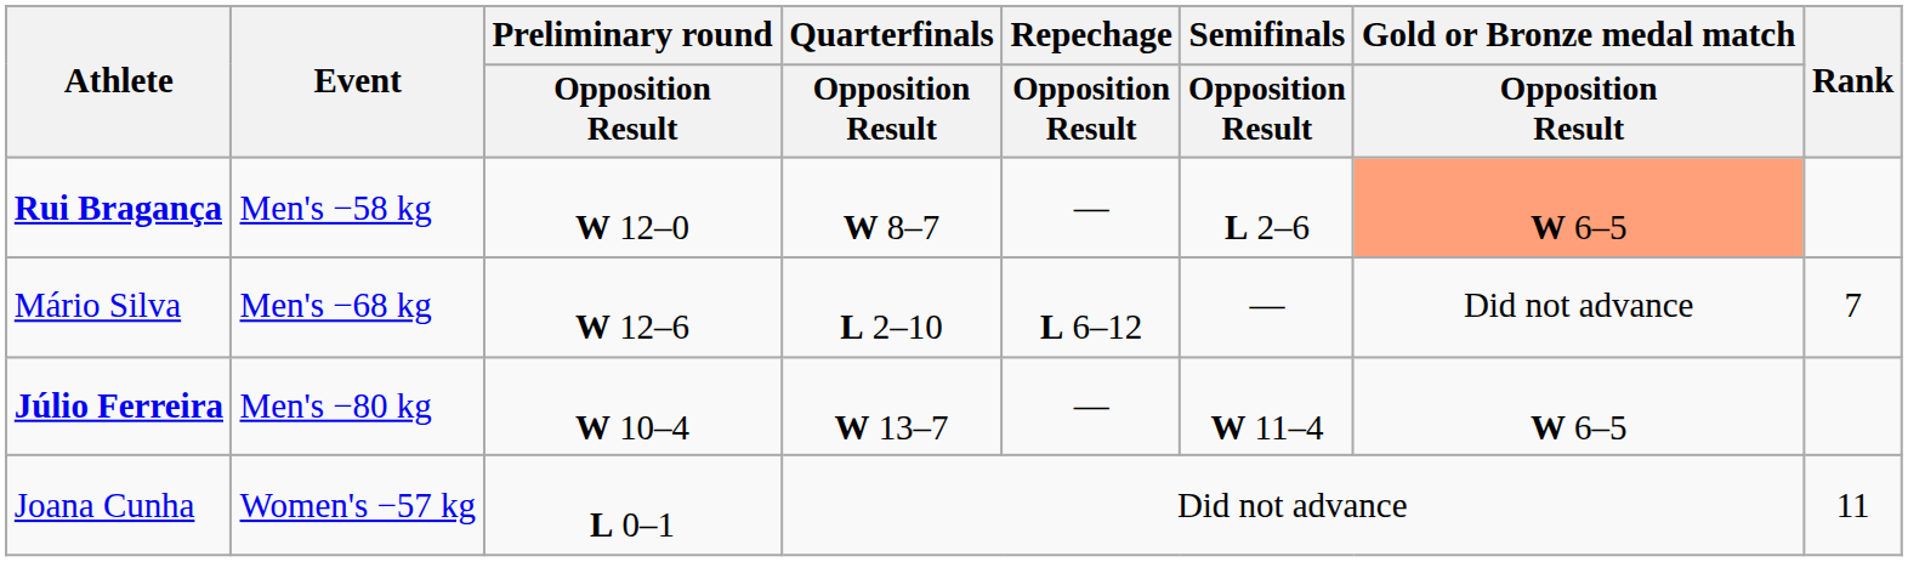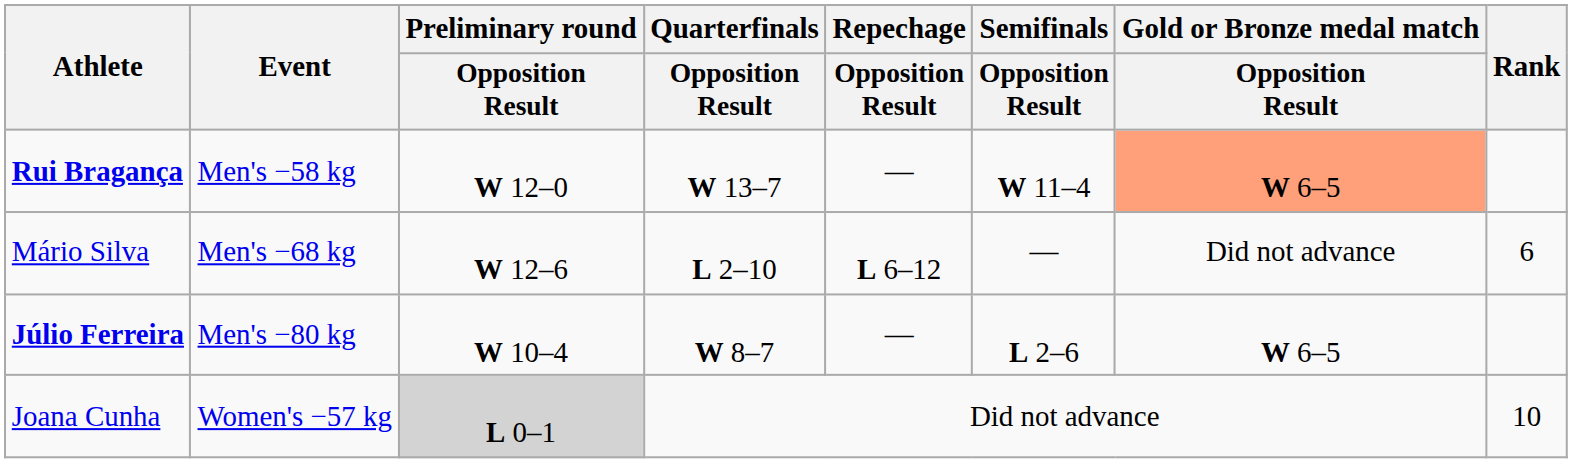Rui Bragança | Quarterfinals / Opposition Result: W 8–7 -> W 13–7
Rui Bragança | Semifinals / Opposition Result: L 2–6 -> W 11–4
Mário Silva | Rank: 7 -> 6
Júlio Ferreira | Quarterfinals / Opposition Result: W 13–7 -> W 8–7
Júlio Ferreira | Semifinals / Opposition Result: W 11–4 -> L 2–6
Joana Cunha | Preliminary round / Opposition Result: no background -> lightgrey background
Joana Cunha | Rank: 11 -> 10
